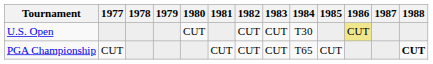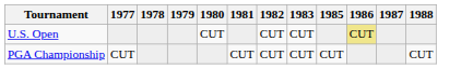- column: 1984 | T30 | T65
PGA Championship | 1988: bold -> normal
